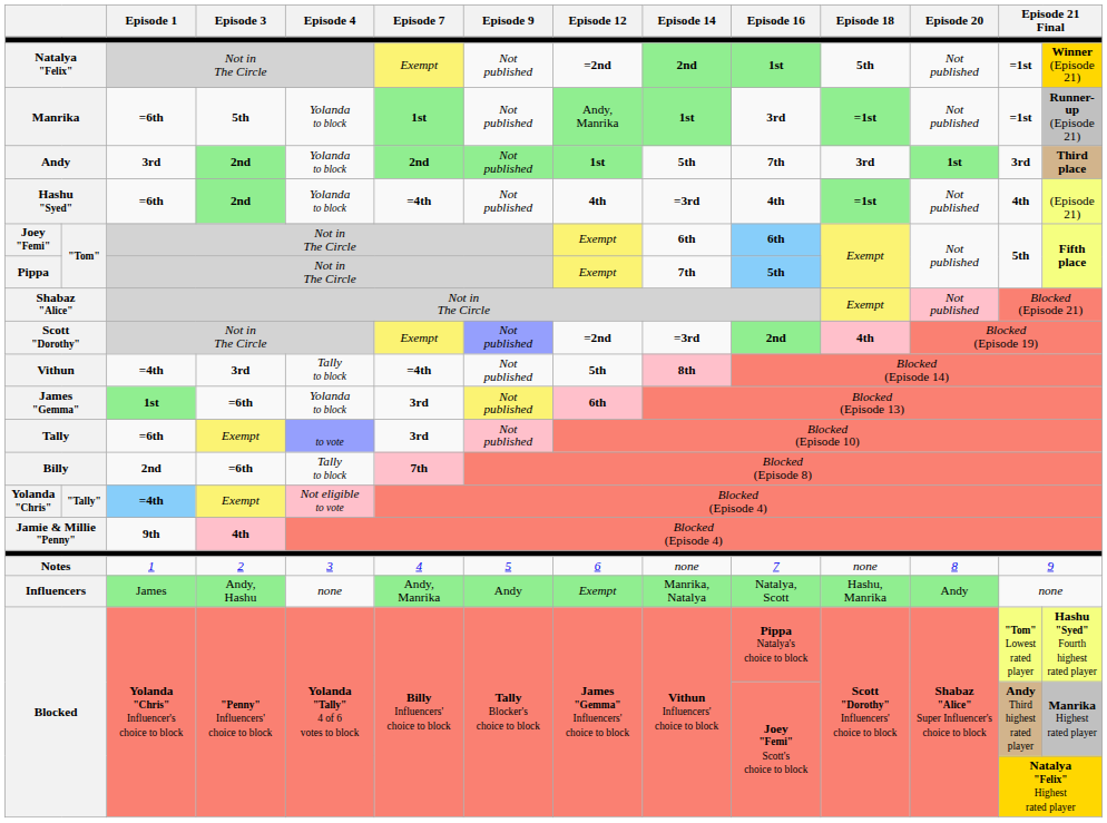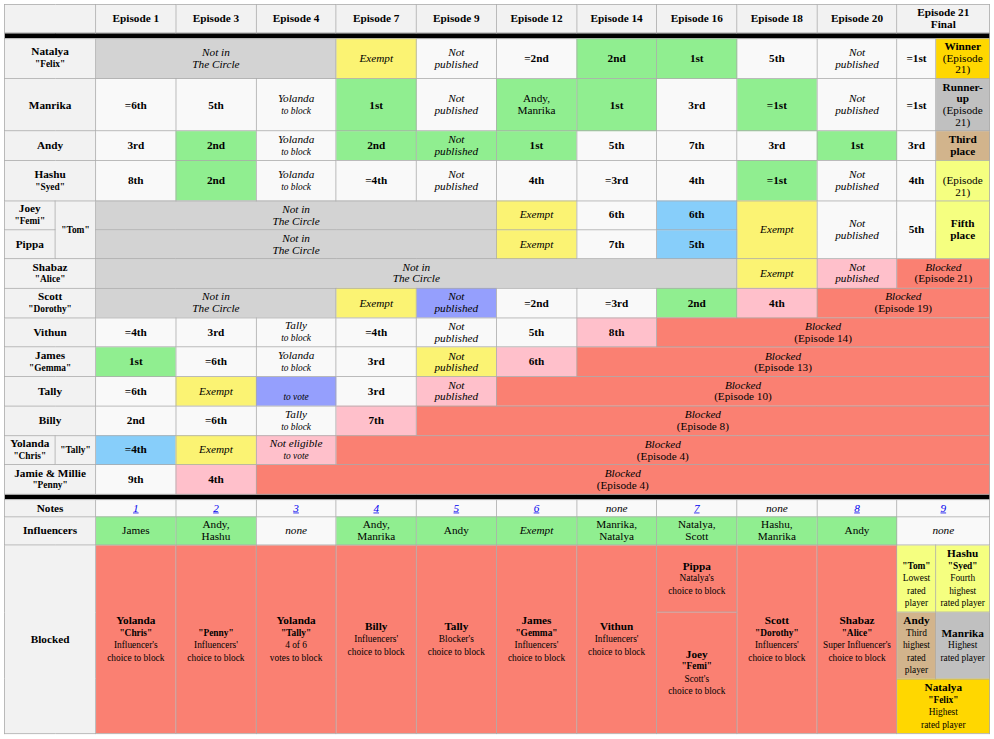Hashu "Syed" | Episode 1: =6th -> 8th
